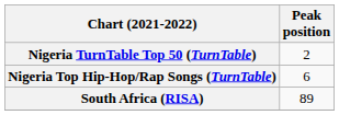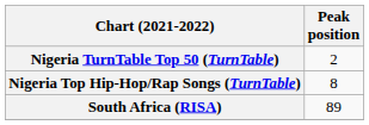Nigeria Top Hip-Hop/Rap Songs (TurnTable) | Peak position: 6 -> 8
